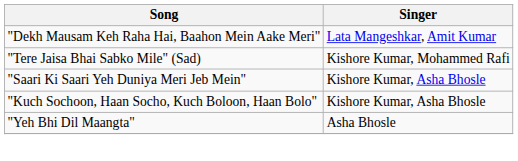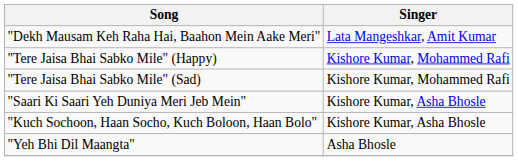+ row: "Tere Jaisa Bhai Sabko Mile" (Happy) | Kishore Kumar, Mohammed Rafi
